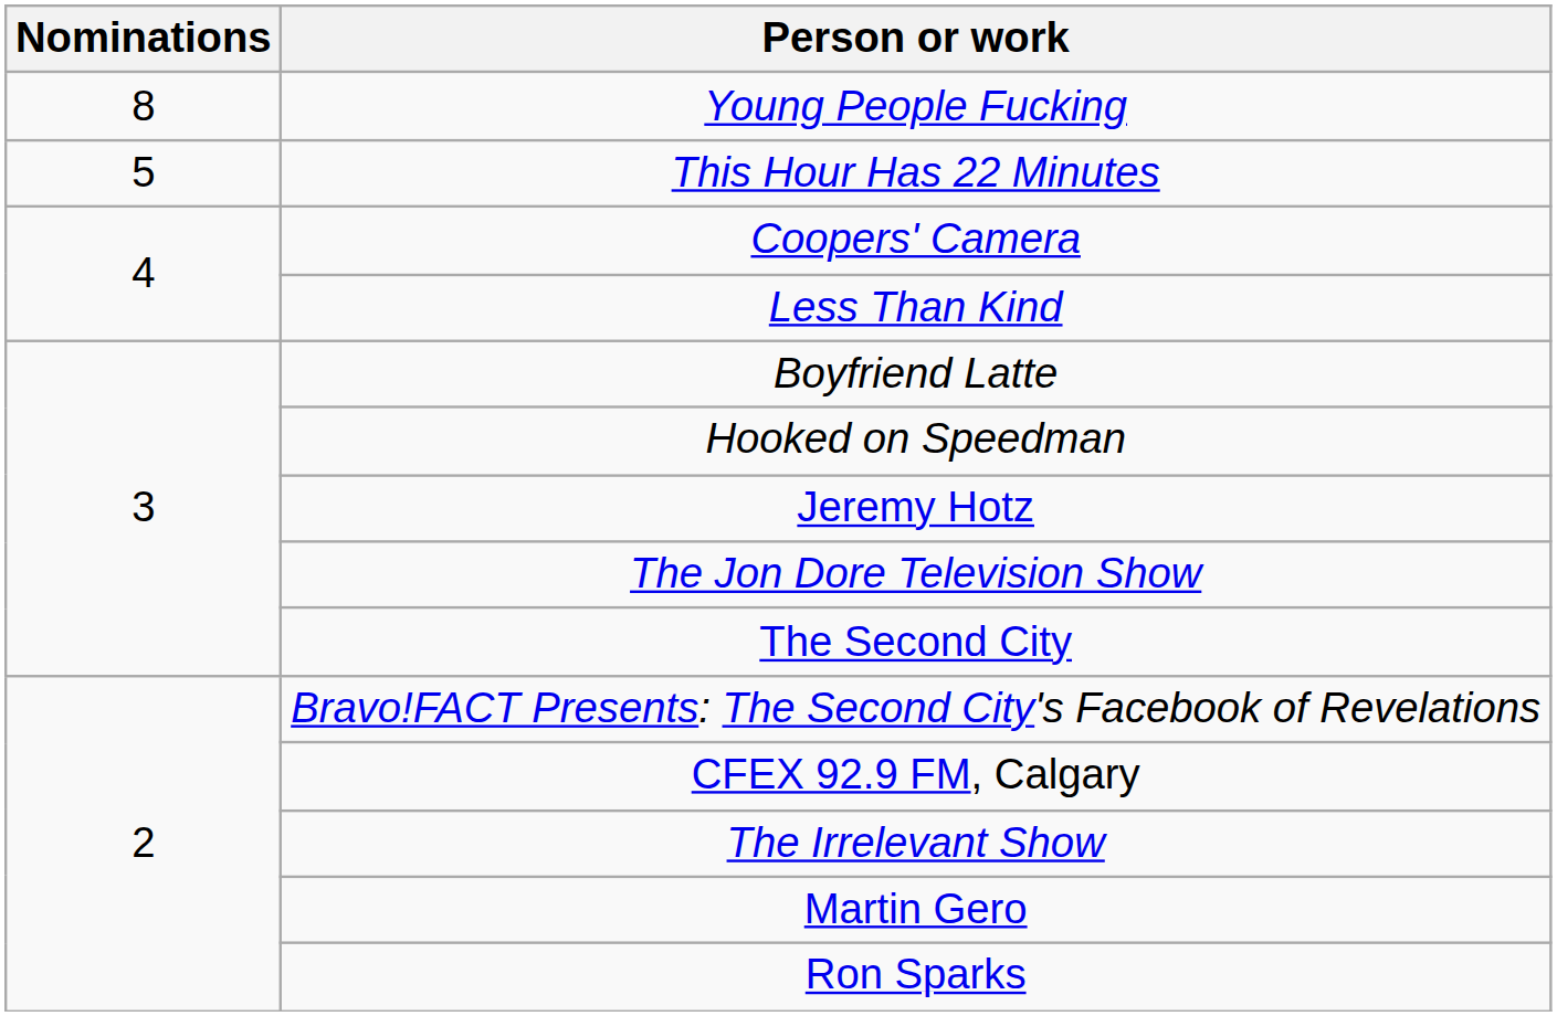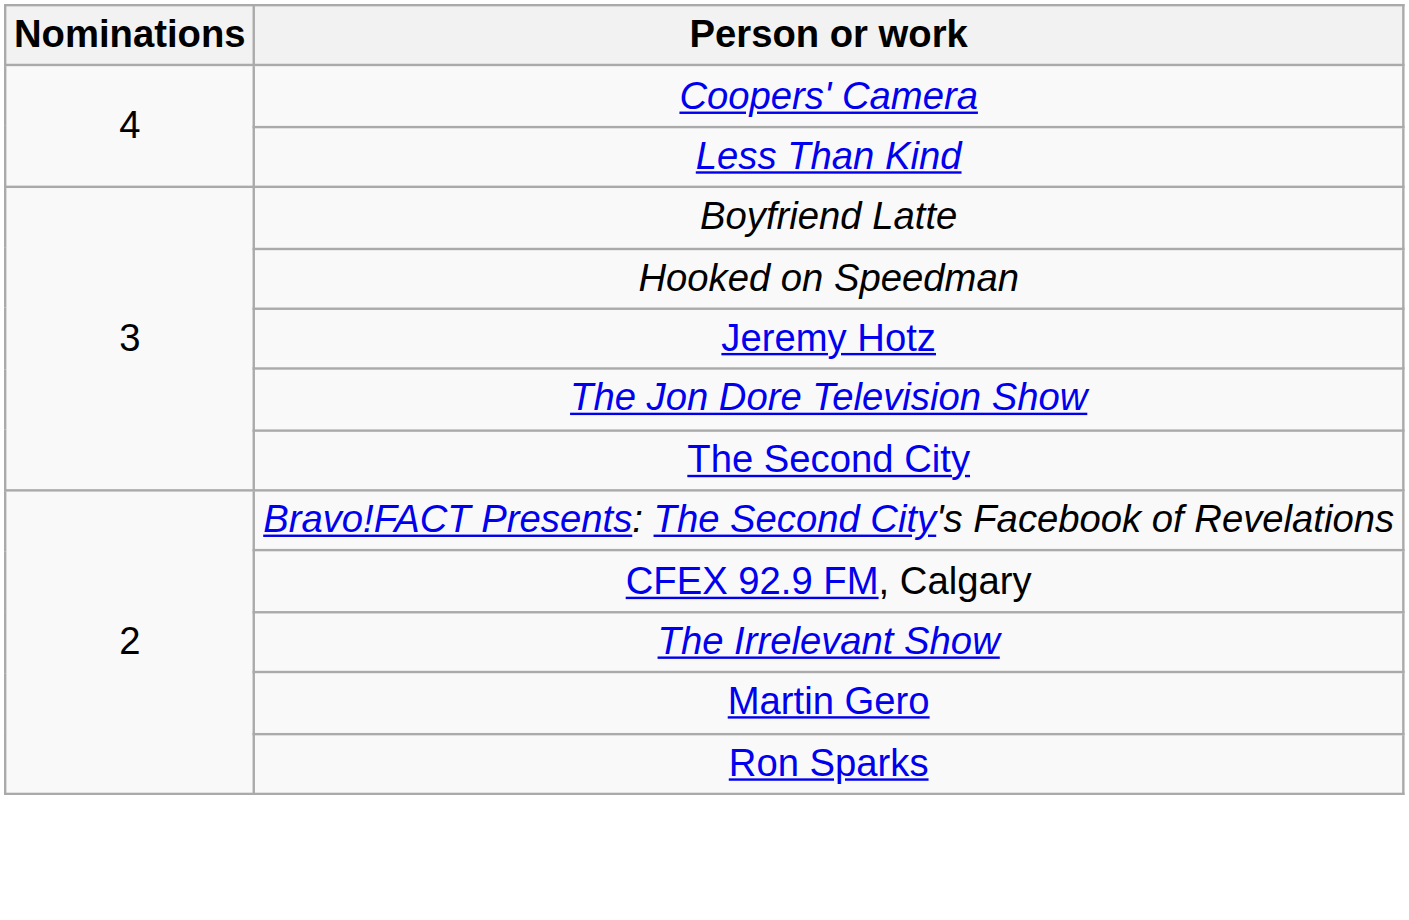- row: 8 | Young People Fucking
- row: 5 | This Hour Has 22 Minutes
